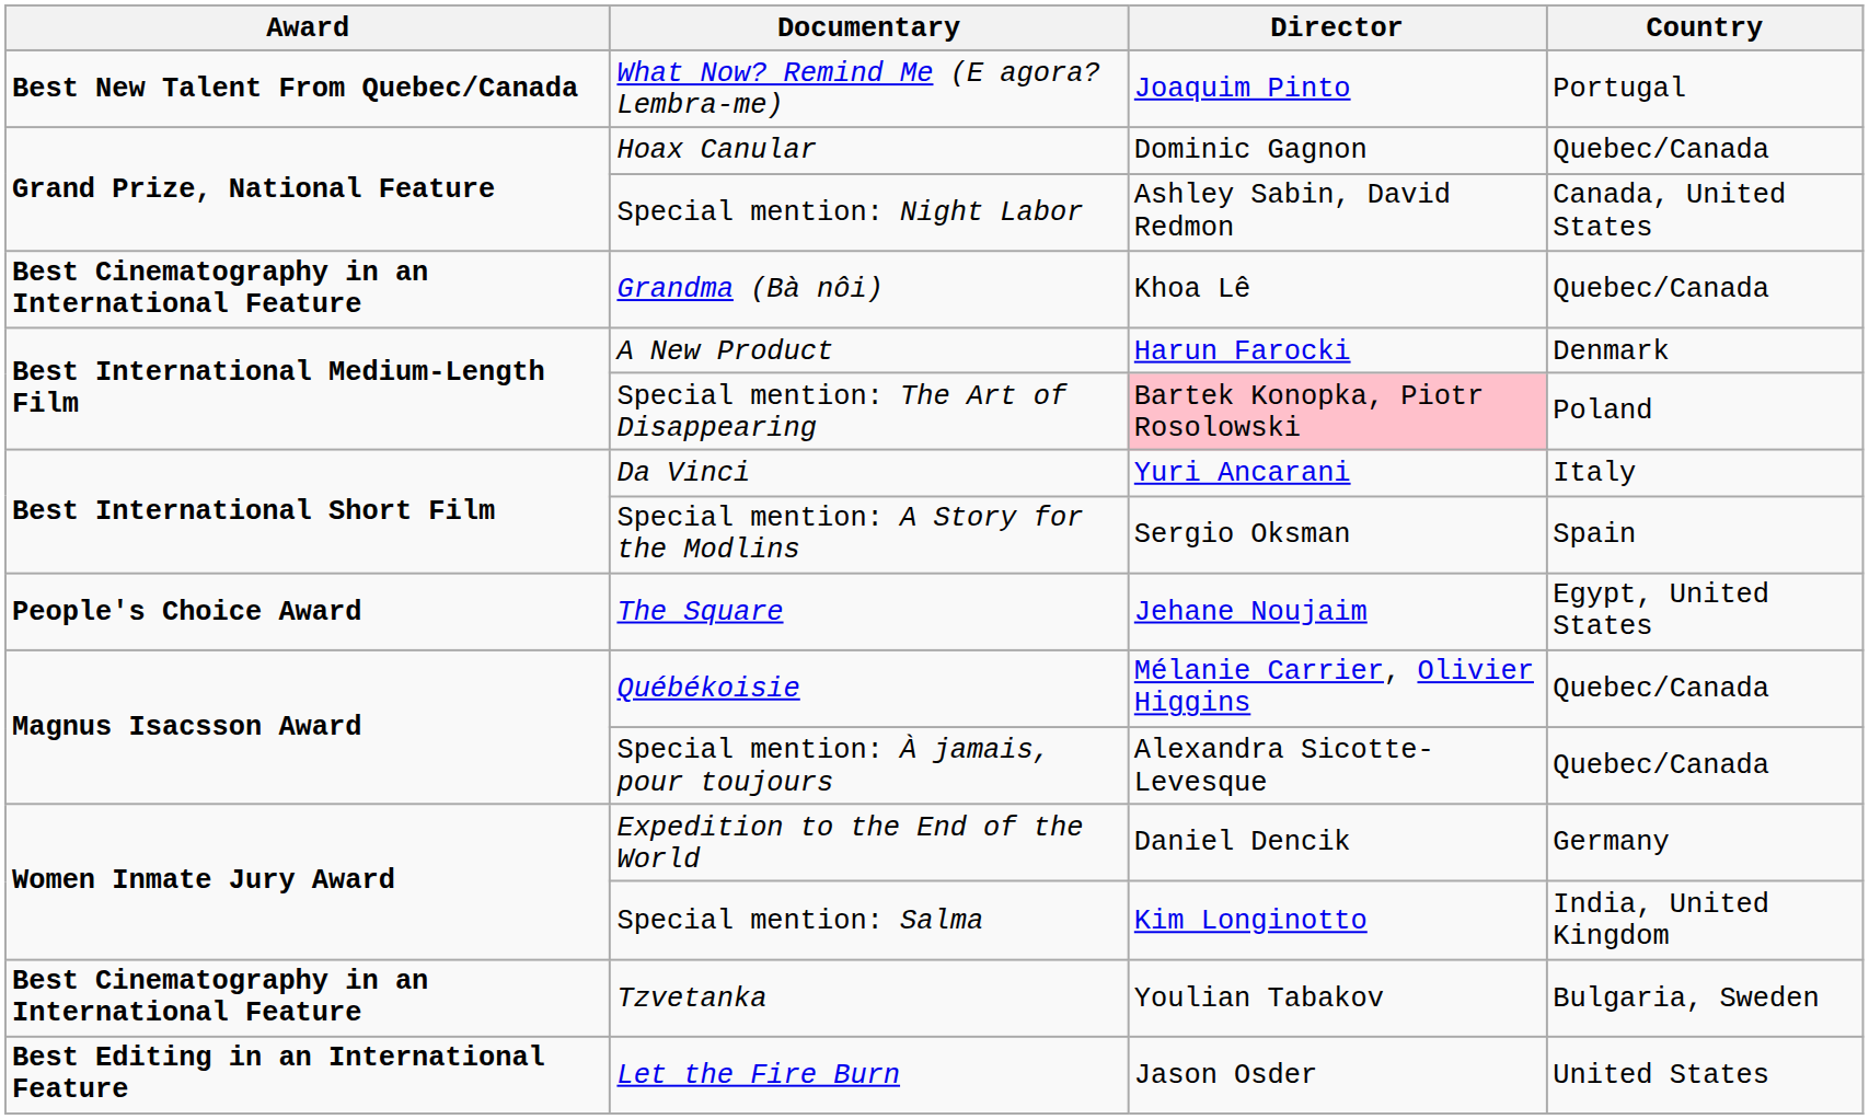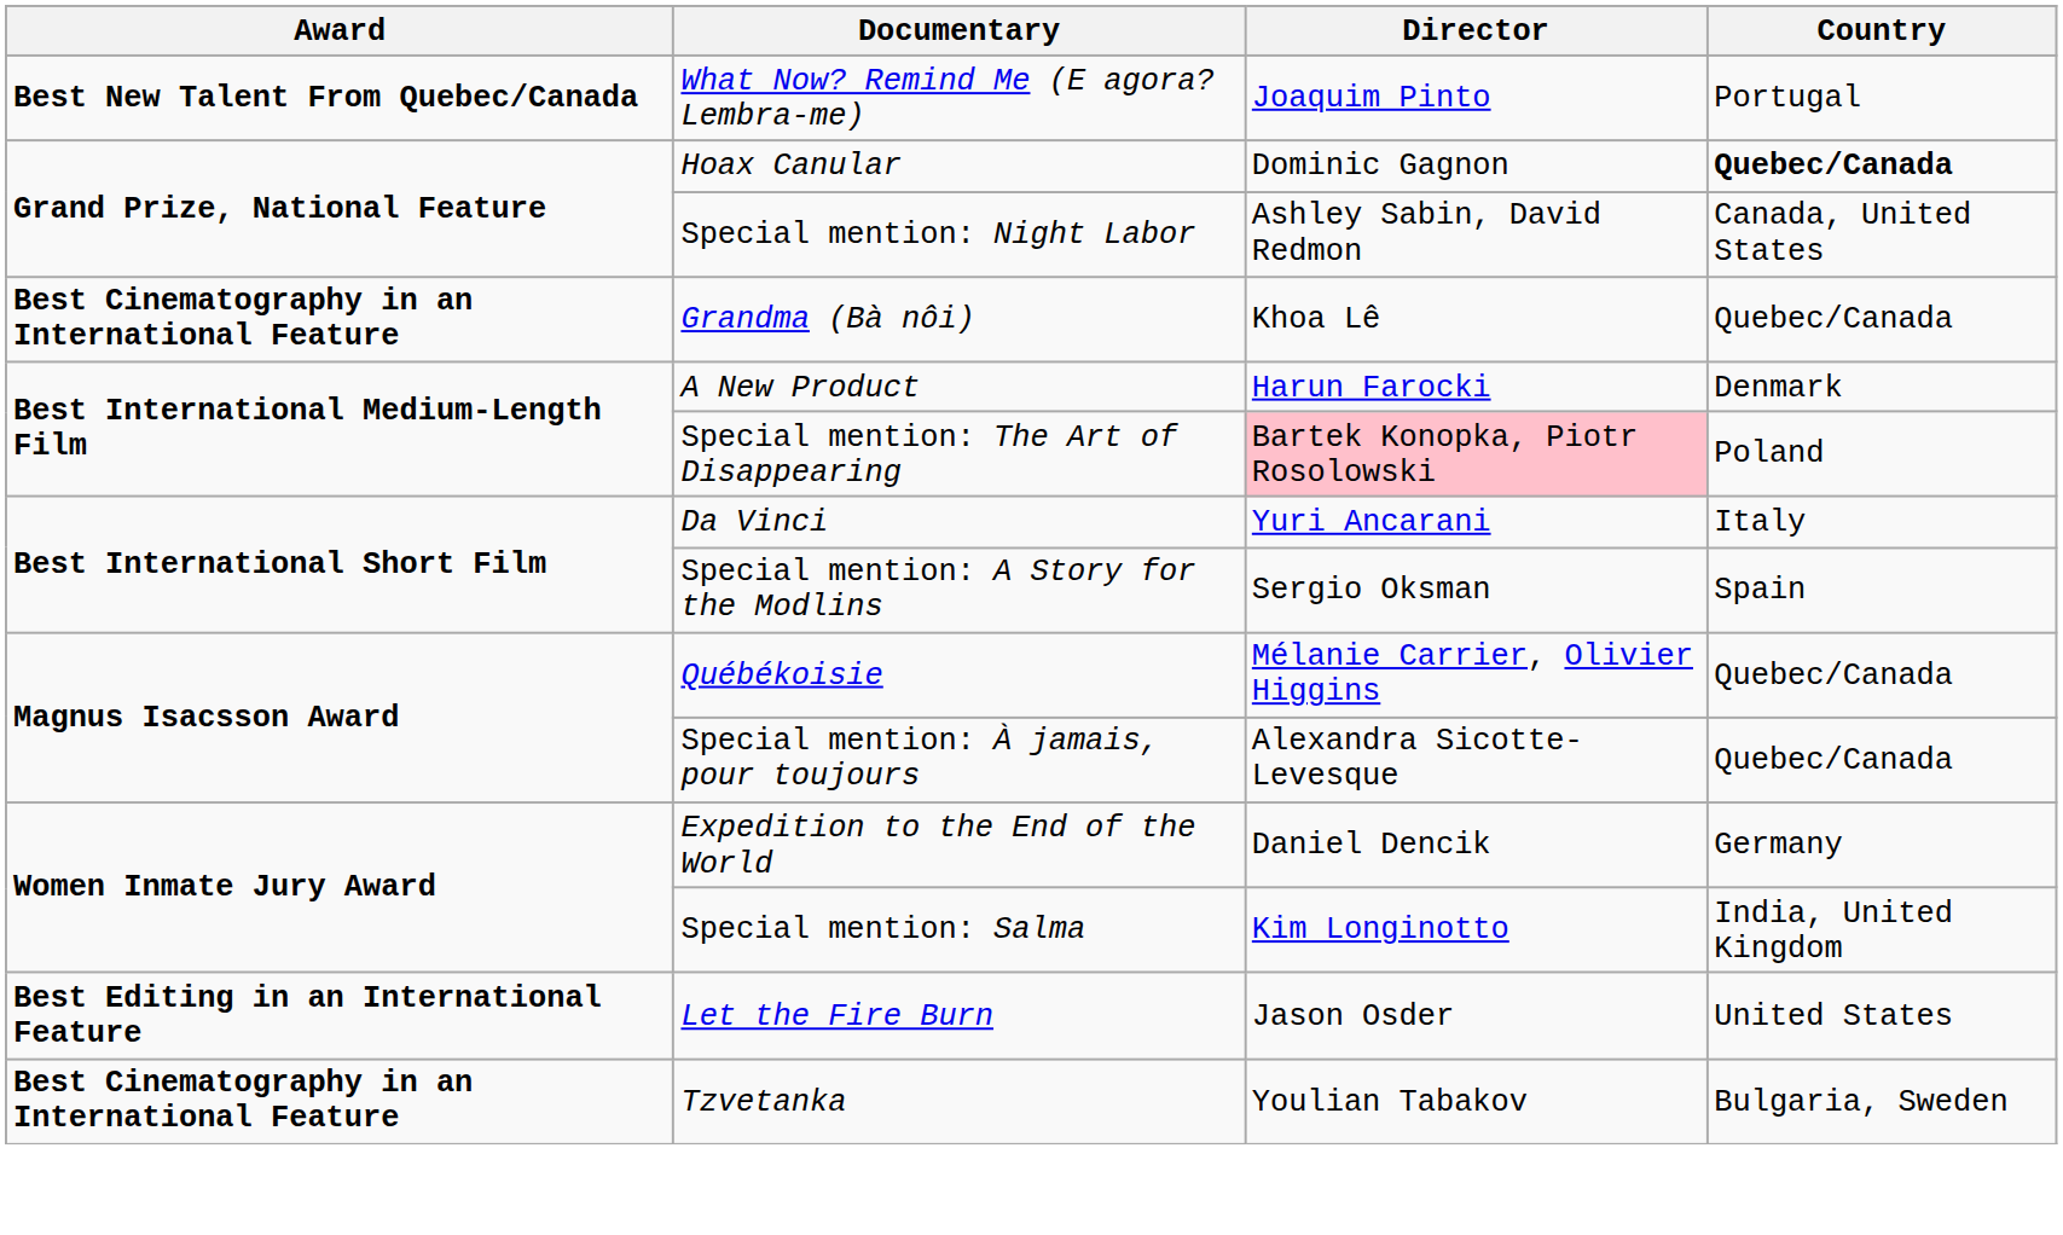Hoax Canular | Country: normal -> bold
- row: People's Choice Award | The Square | Jehane Noujaim | Egypt, United States
rows swapped: Let the Fire Burn <-> Tzvetanka
